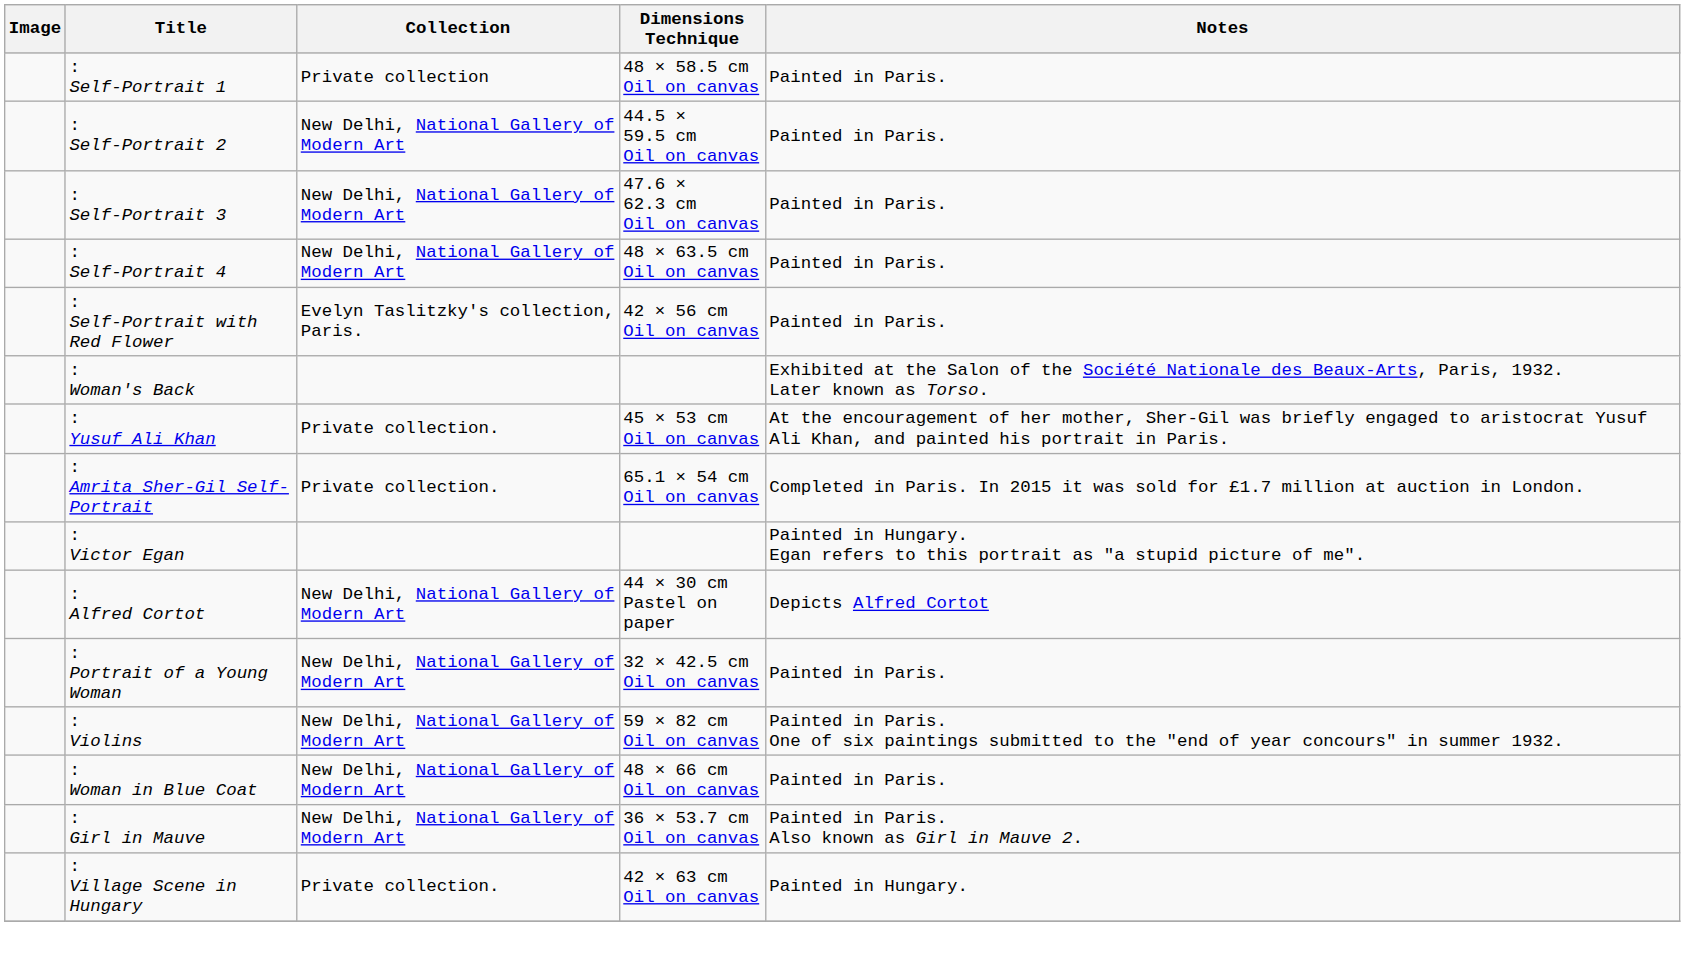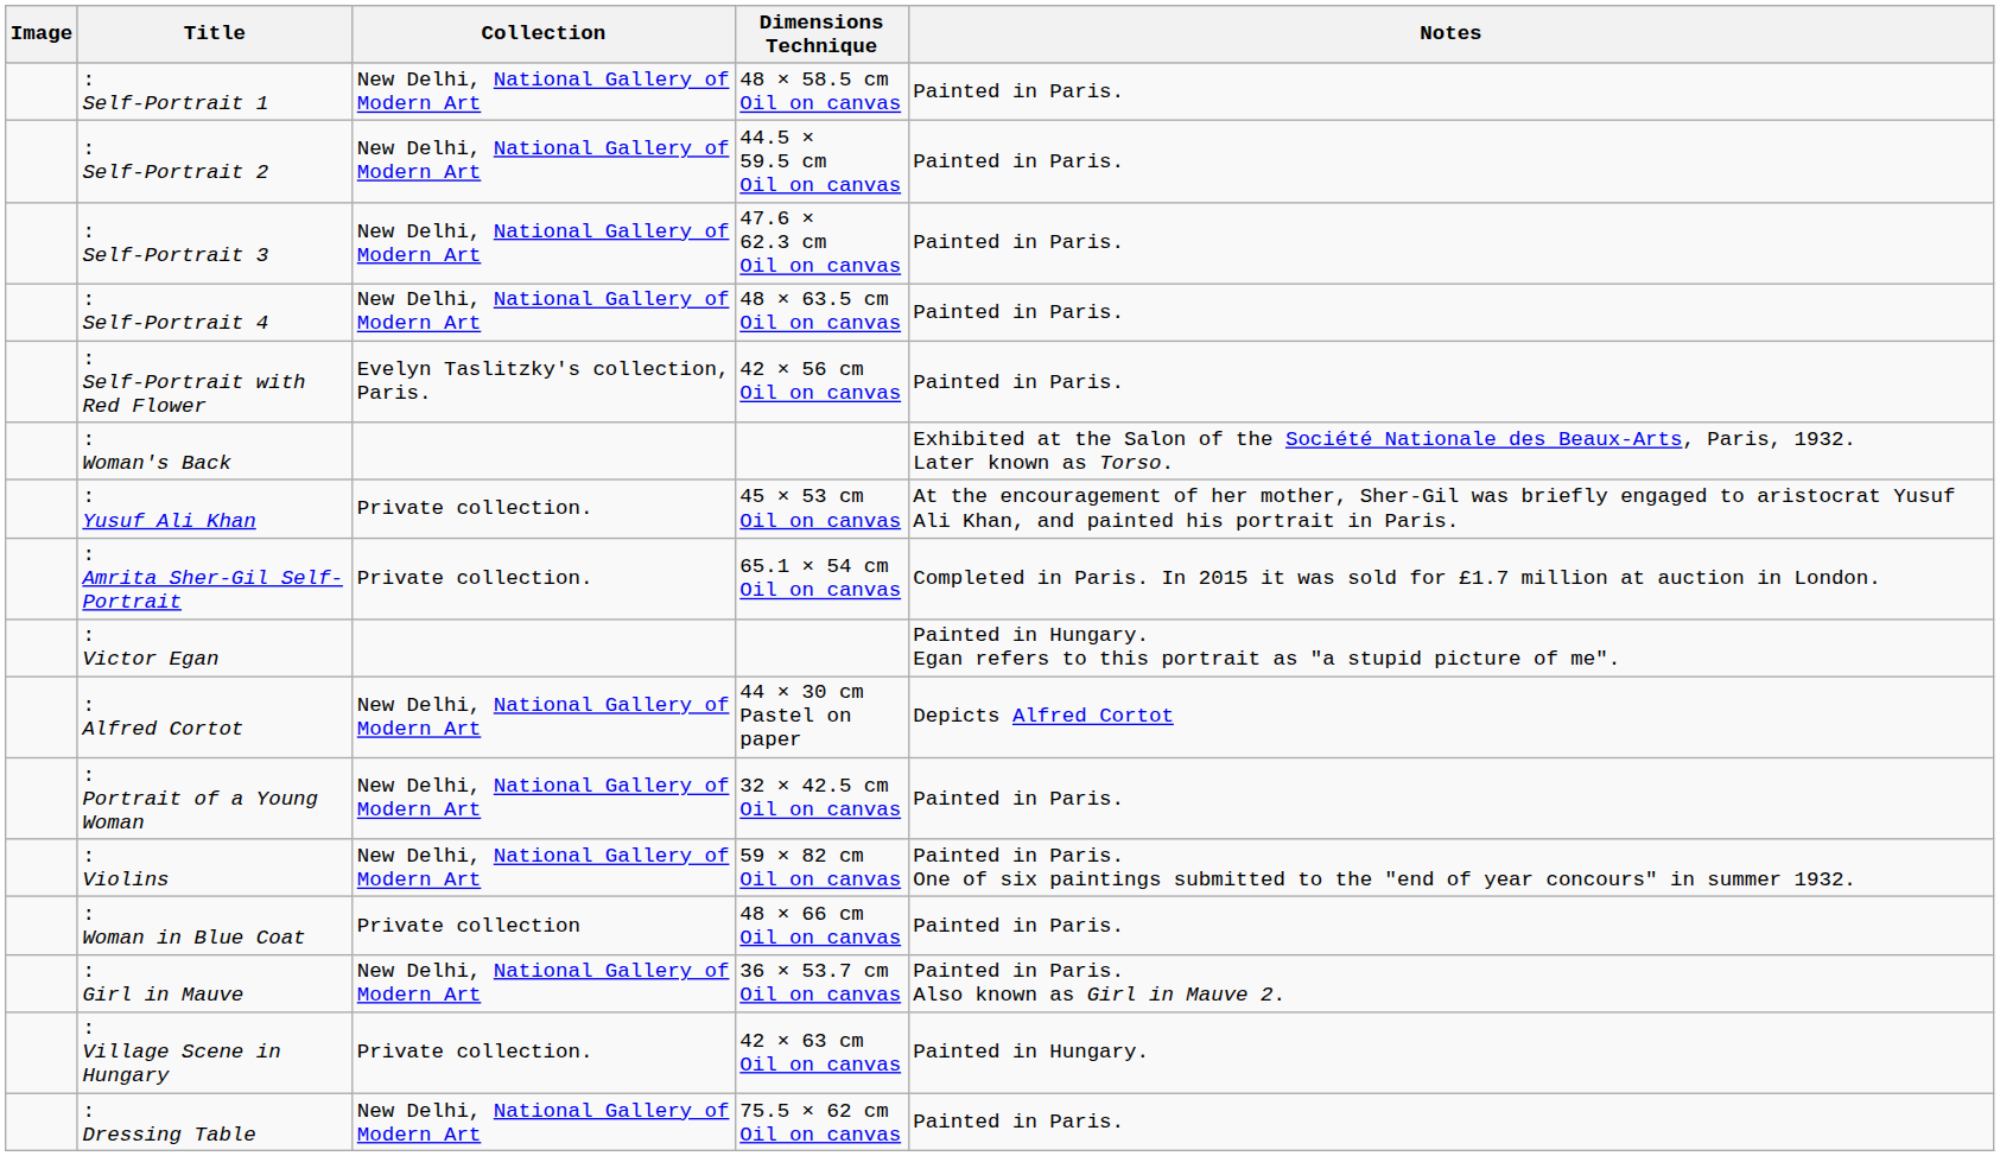: Self-Portrait 1 | Collection: Private collection -> New Delhi, National Gallery of Modern Art
: Woman in Blue Coat | Collection: New Delhi, National Gallery of Modern Art -> Private collection
+ row: : Dressing Table | New Delhi, National Gallery of Modern Art | 75.5 × 62 cm Oil on canvas | Painted in Paris.
